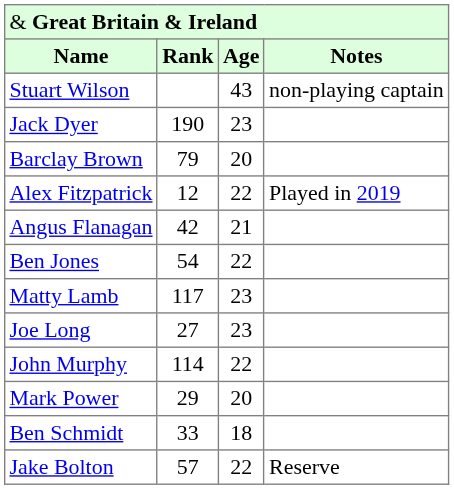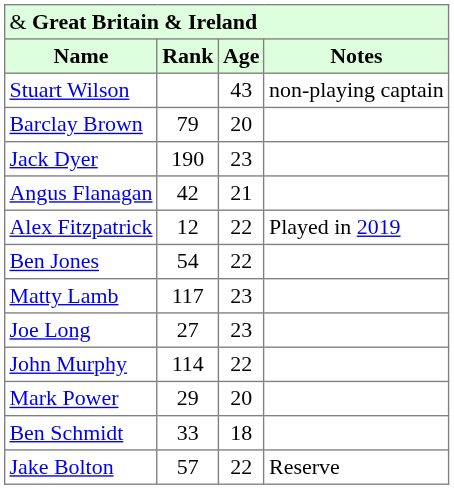rows swapped: Barclay Brown <-> Jack Dyer
rows swapped: Alex Fitzpatrick <-> Angus Flanagan
